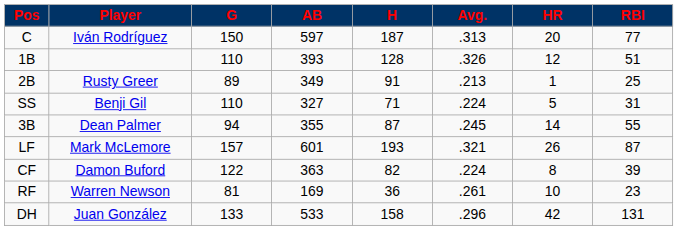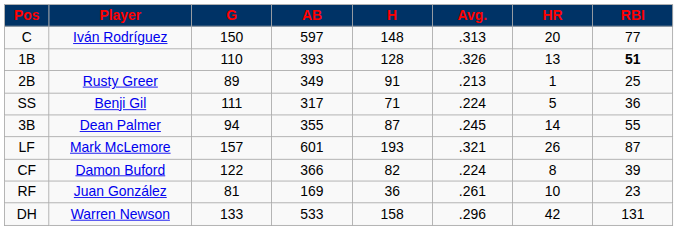C | H: 187 -> 148
1B | HR: 12 -> 13
1B | RBI: normal -> bold
SS | G: 110 -> 111
SS | AB: 327 -> 317
SS | RBI: 31 -> 36
CF | AB: 363 -> 366
RF | Player: Warren Newson -> Juan González
DH | Player: Juan González -> Warren Newson
